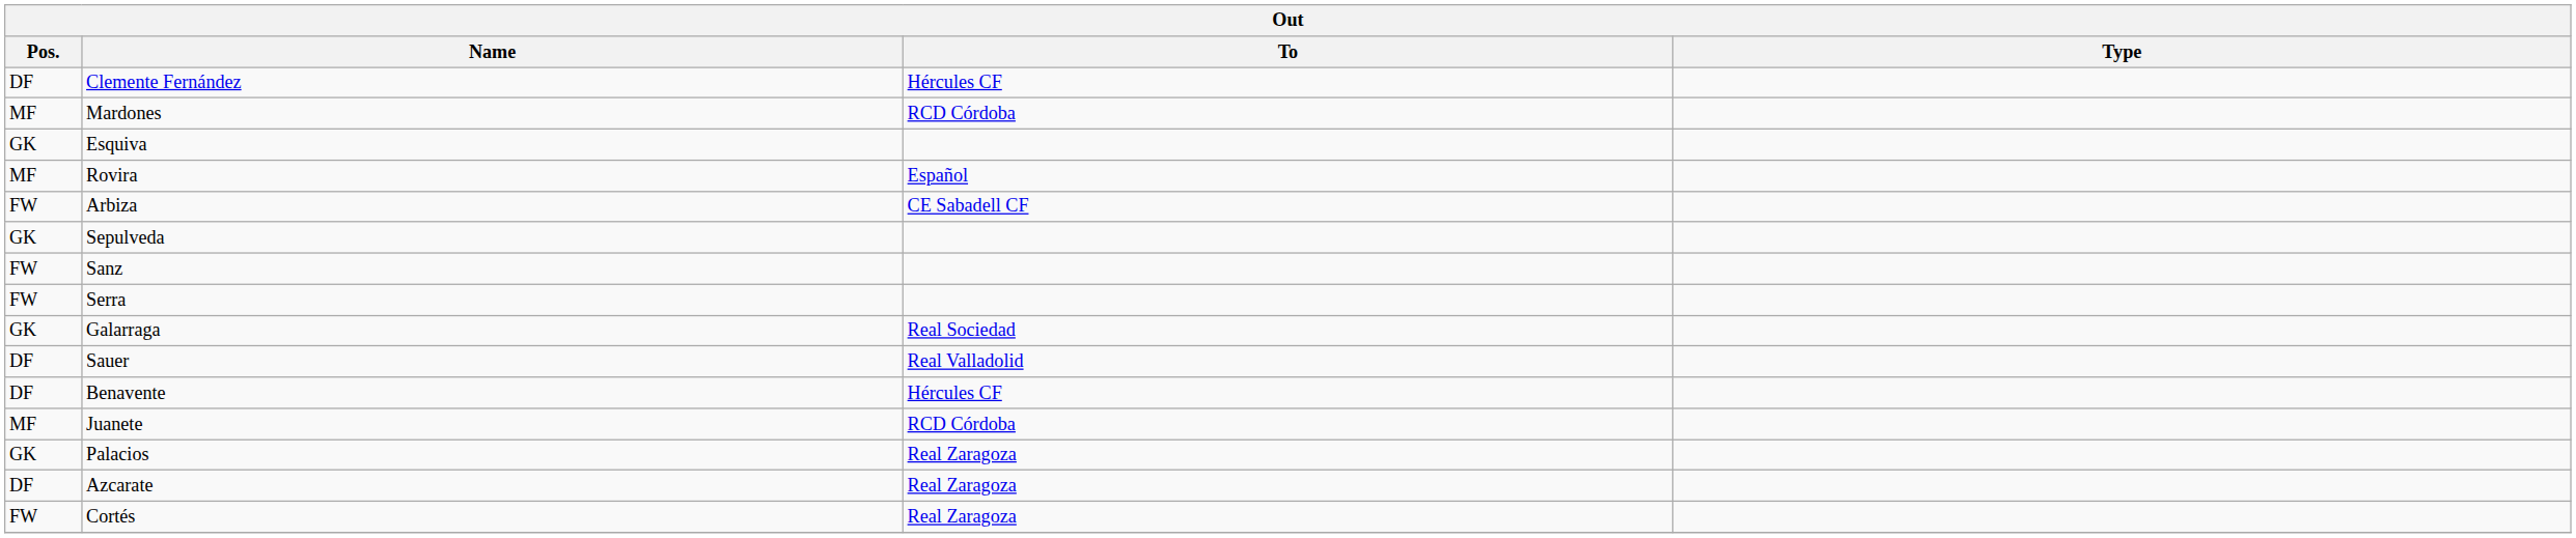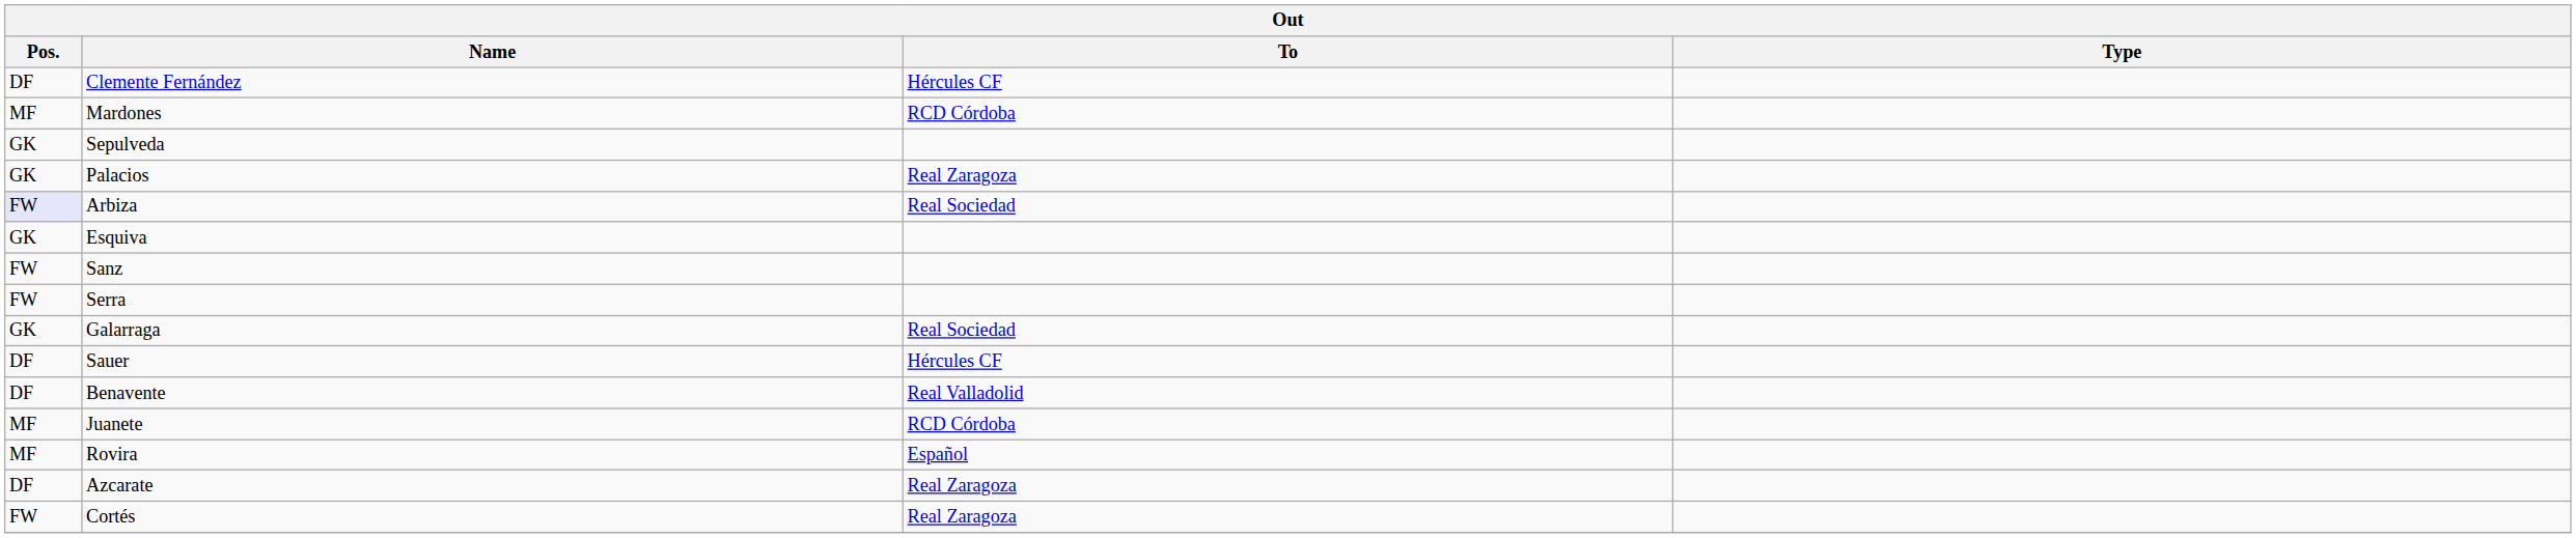rows swapped: Esquiva <-> Sepulveda
rows swapped: Rovira <-> Palacios
Arbiza | Pos.: no background -> lavender background
Arbiza | To: CE Sabadell CF -> Real Sociedad
Sauer | To: Real Valladolid -> Hércules CF
Benavente | To: Hércules CF -> Real Valladolid
